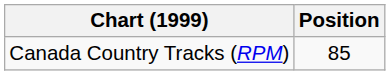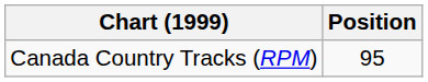Canada Country Tracks (RPM) | Position: 85 -> 95
